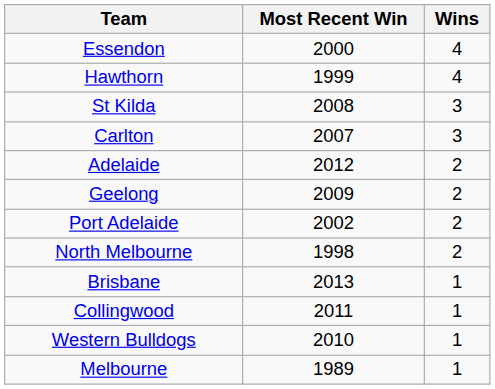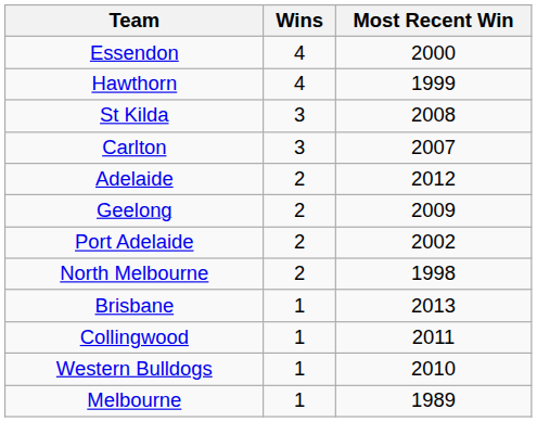columns swapped: Wins <-> Most Recent Win
